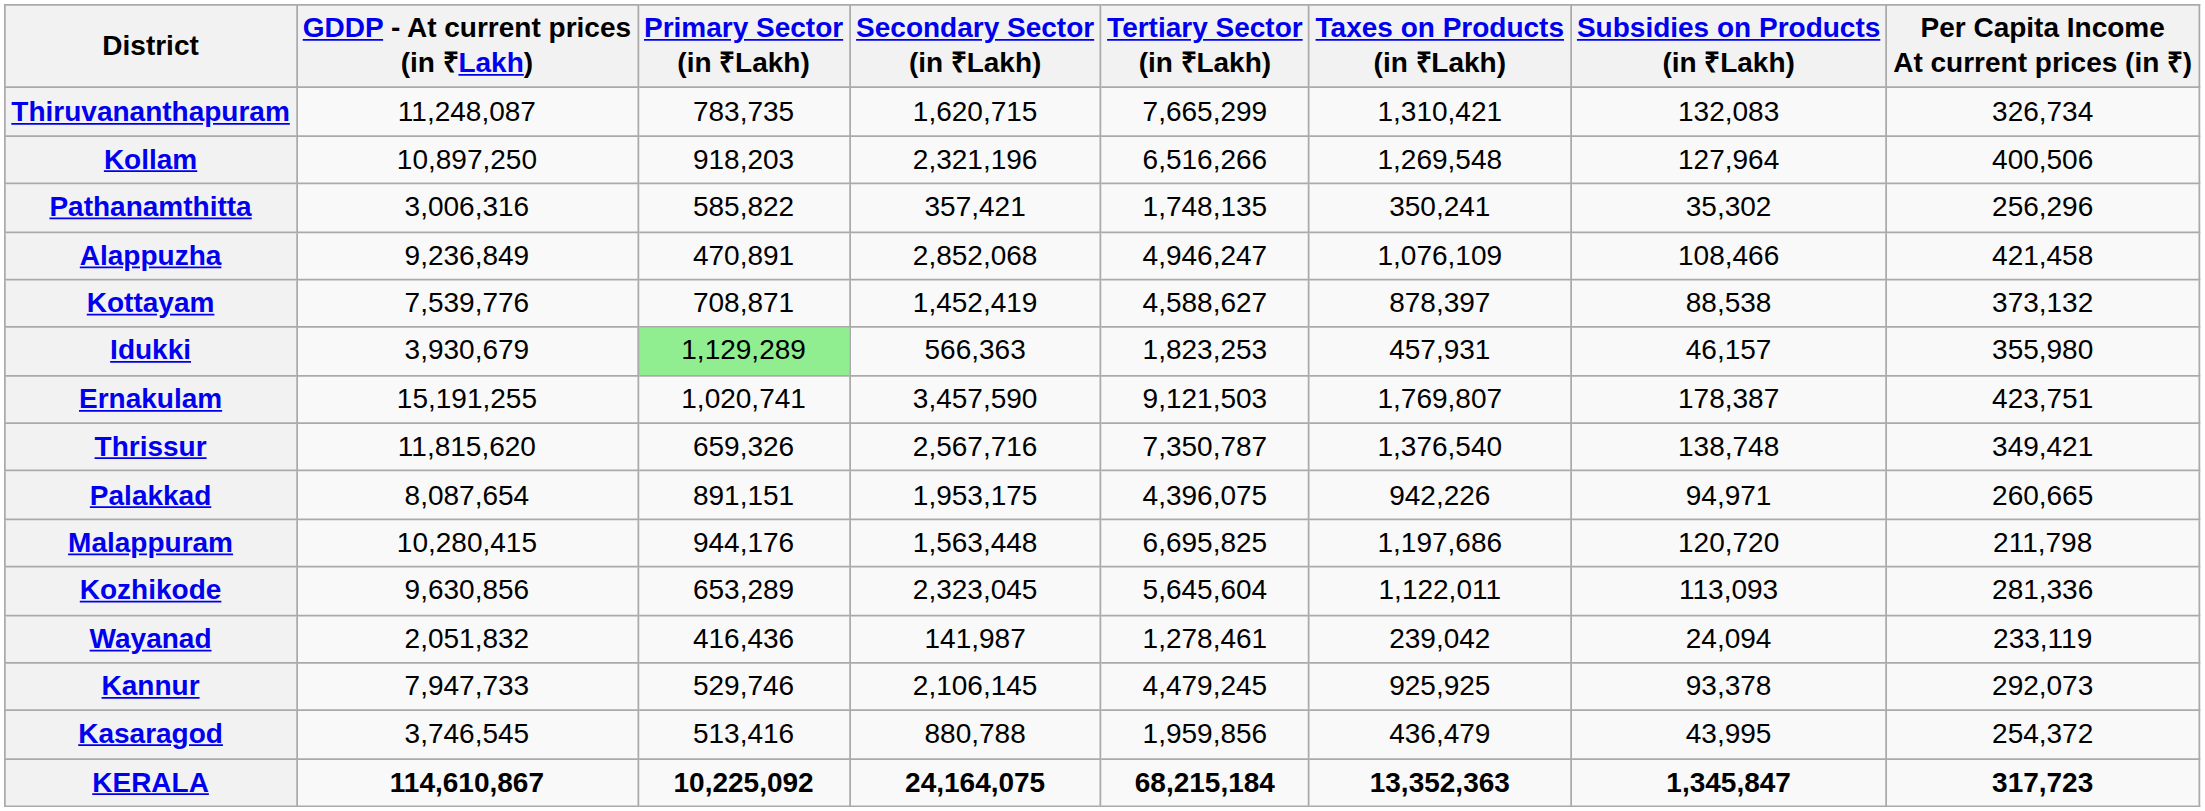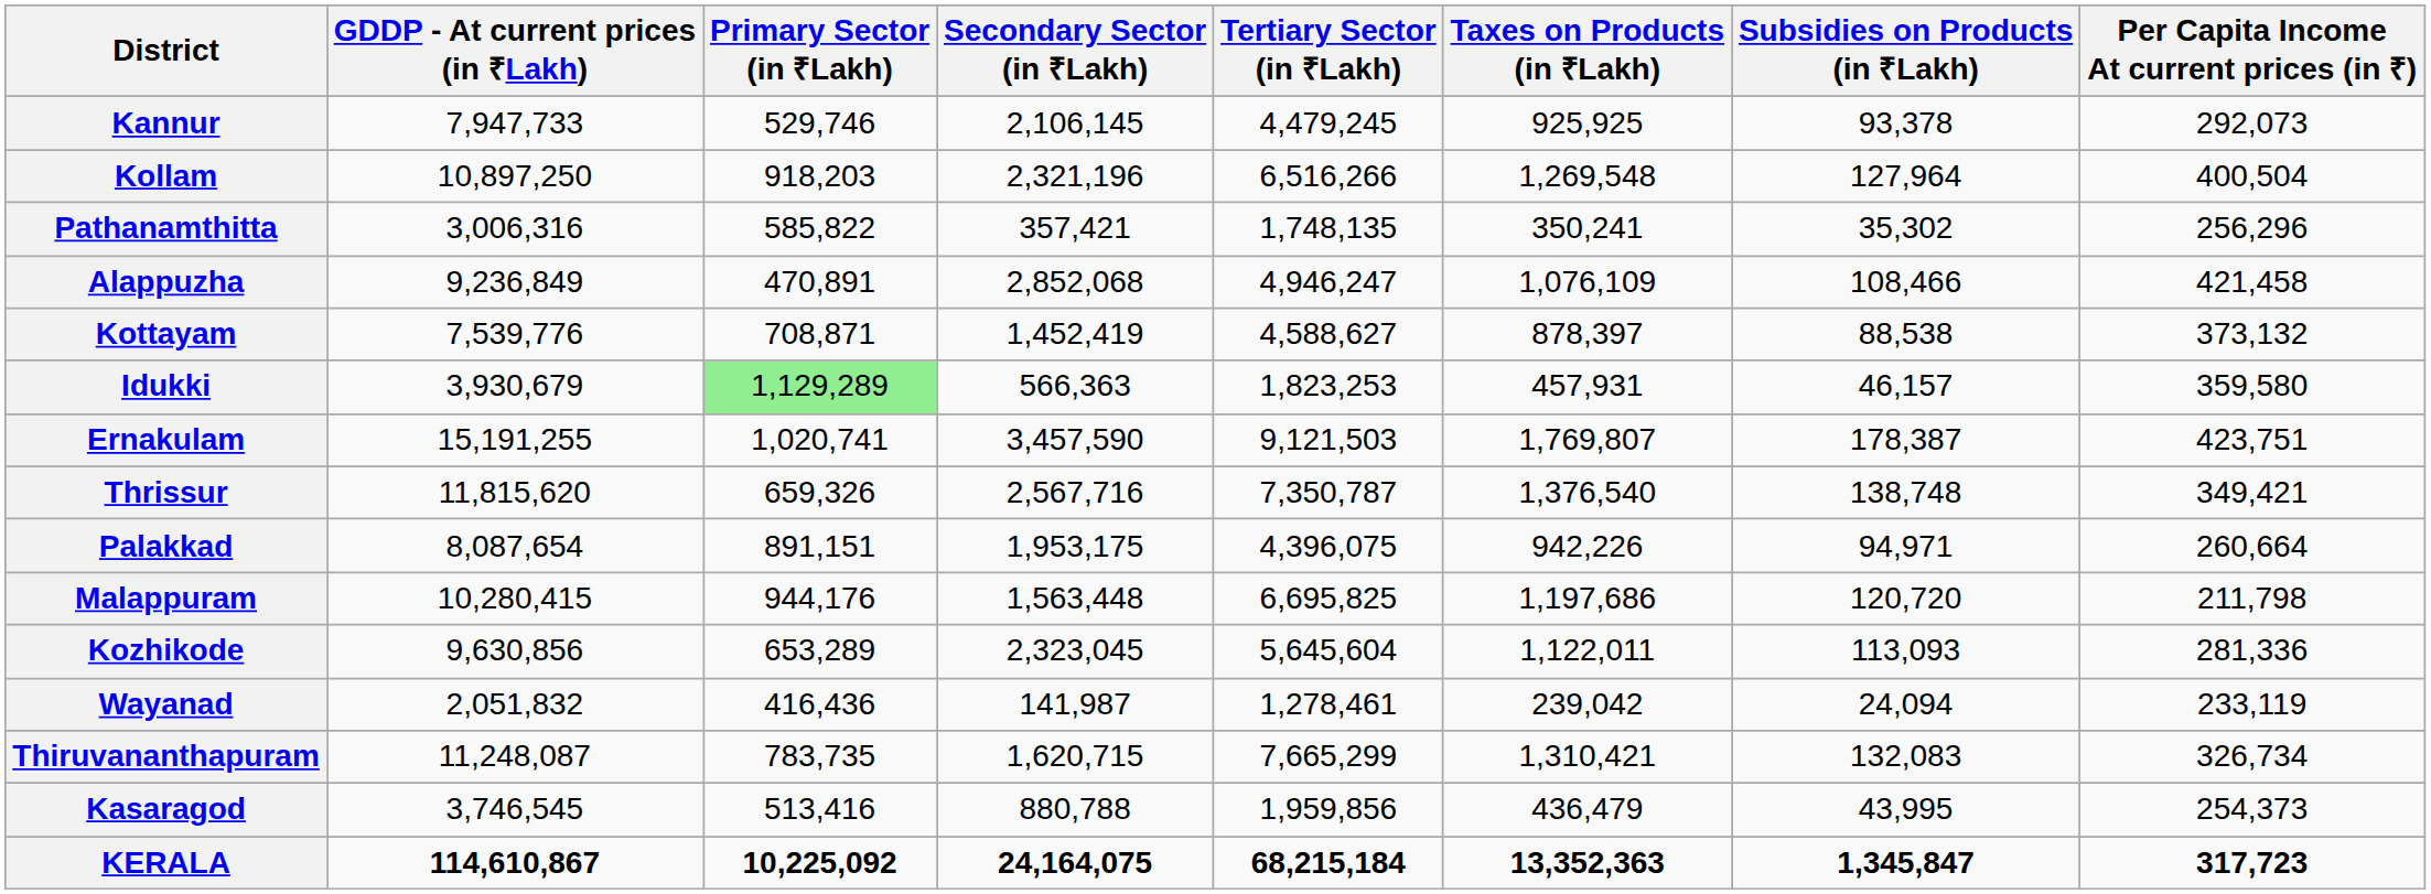rows swapped: Thiruvananthapuram <-> Kannur
Kollam | Per Capita Income At current prices (in ₹): 400,506 -> 400,504
Idukki | Per Capita Income At current prices (in ₹): 355,980 -> 359,580
Palakkad | Per Capita Income At current prices (in ₹): 260,665 -> 260,664
Kasaragod | Per Capita Income At current prices (in ₹): 254,372 -> 254,373
